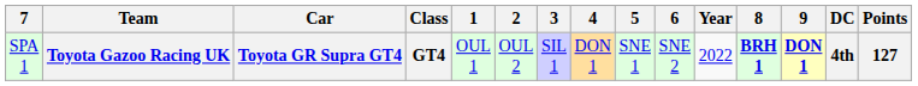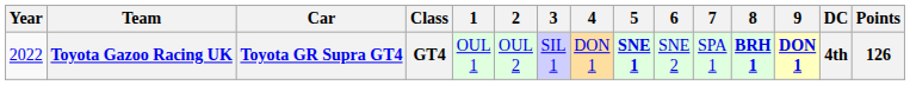columns swapped: Year <-> 7
Toyota Gazoo Racing UK | 5: normal -> bold
Toyota Gazoo Racing UK | Points: 127 -> 126
